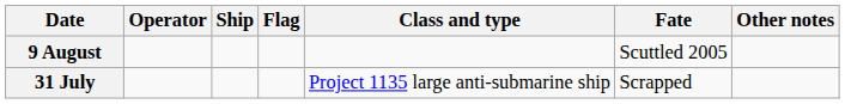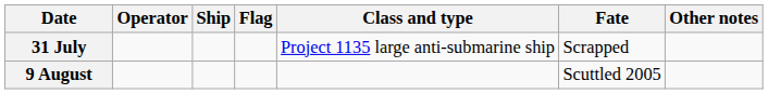rows swapped: 31 July <-> 9 August
